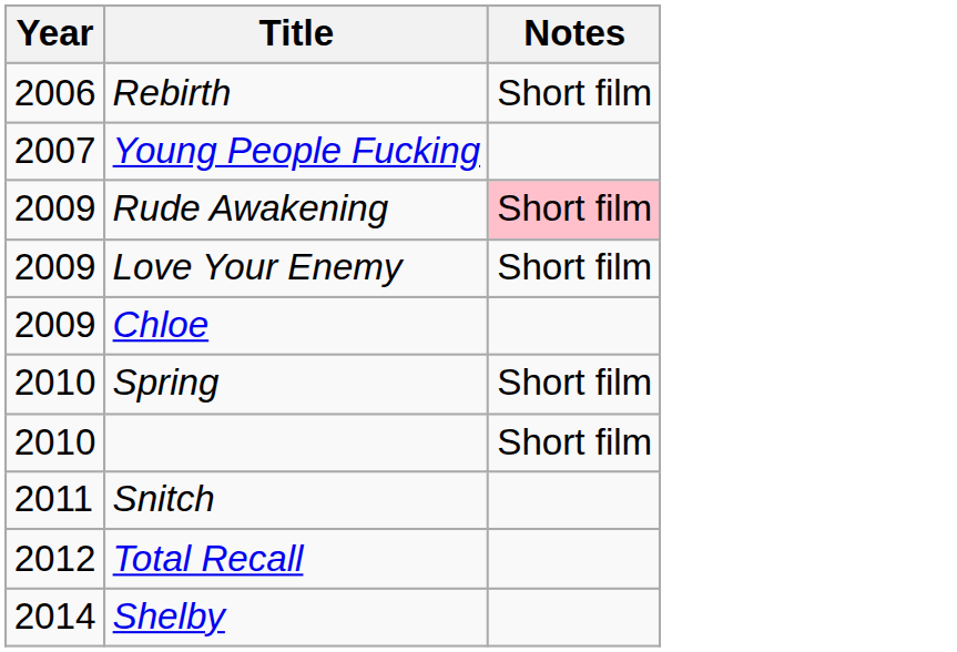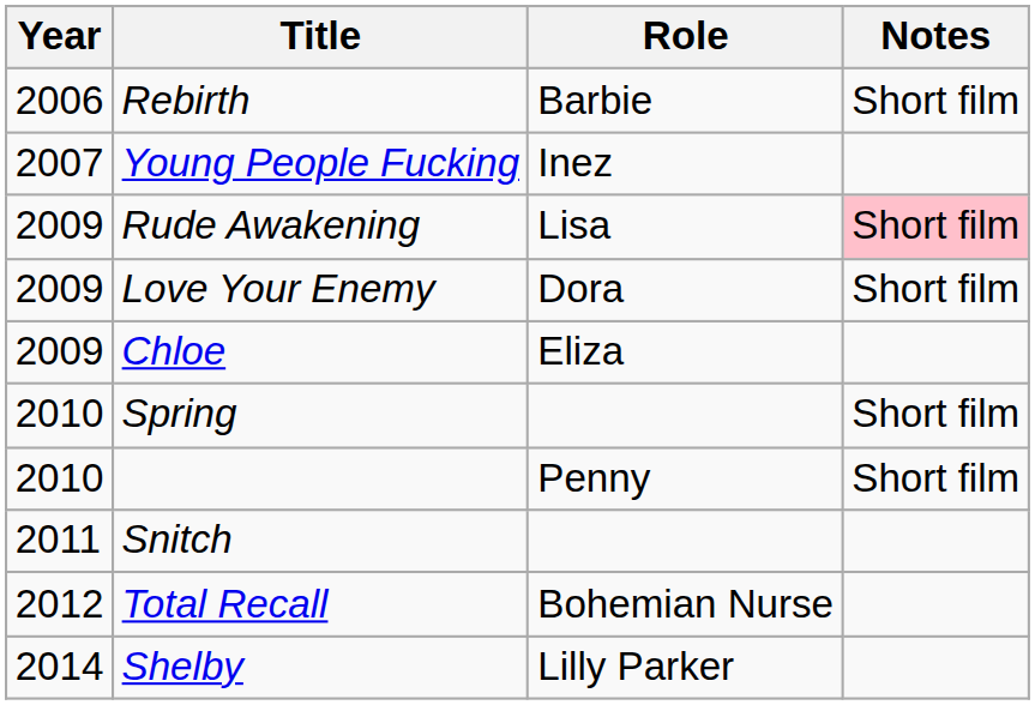+ column: Role | Barbie | Inez | Lisa | Dora | Eliza | Penny | Bohemian Nurse | Lilly Parker
